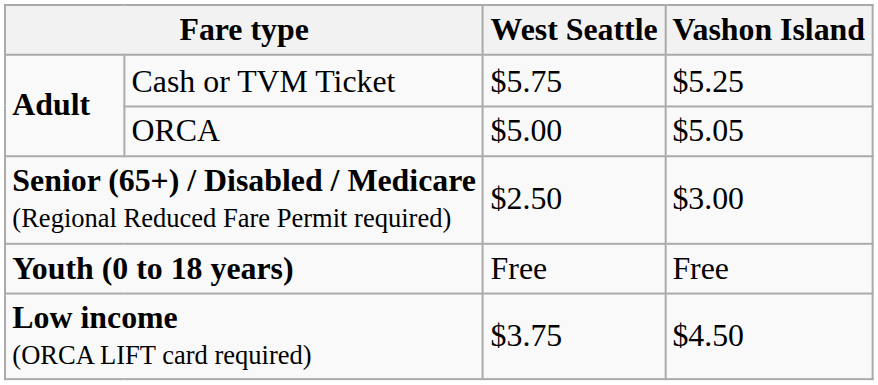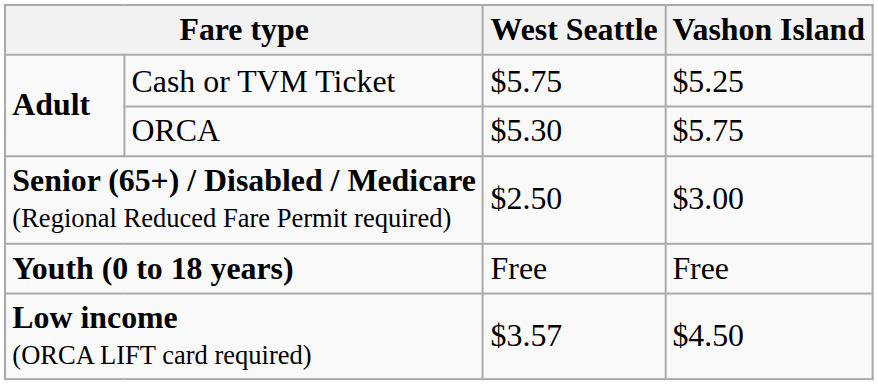ORCA | West Seattle: $5.00 -> $5.30
ORCA | Vashon Island: $5.05 -> $5.75
Low income (ORCA LIFT card required) | West Seattle: $3.75 -> $3.57
